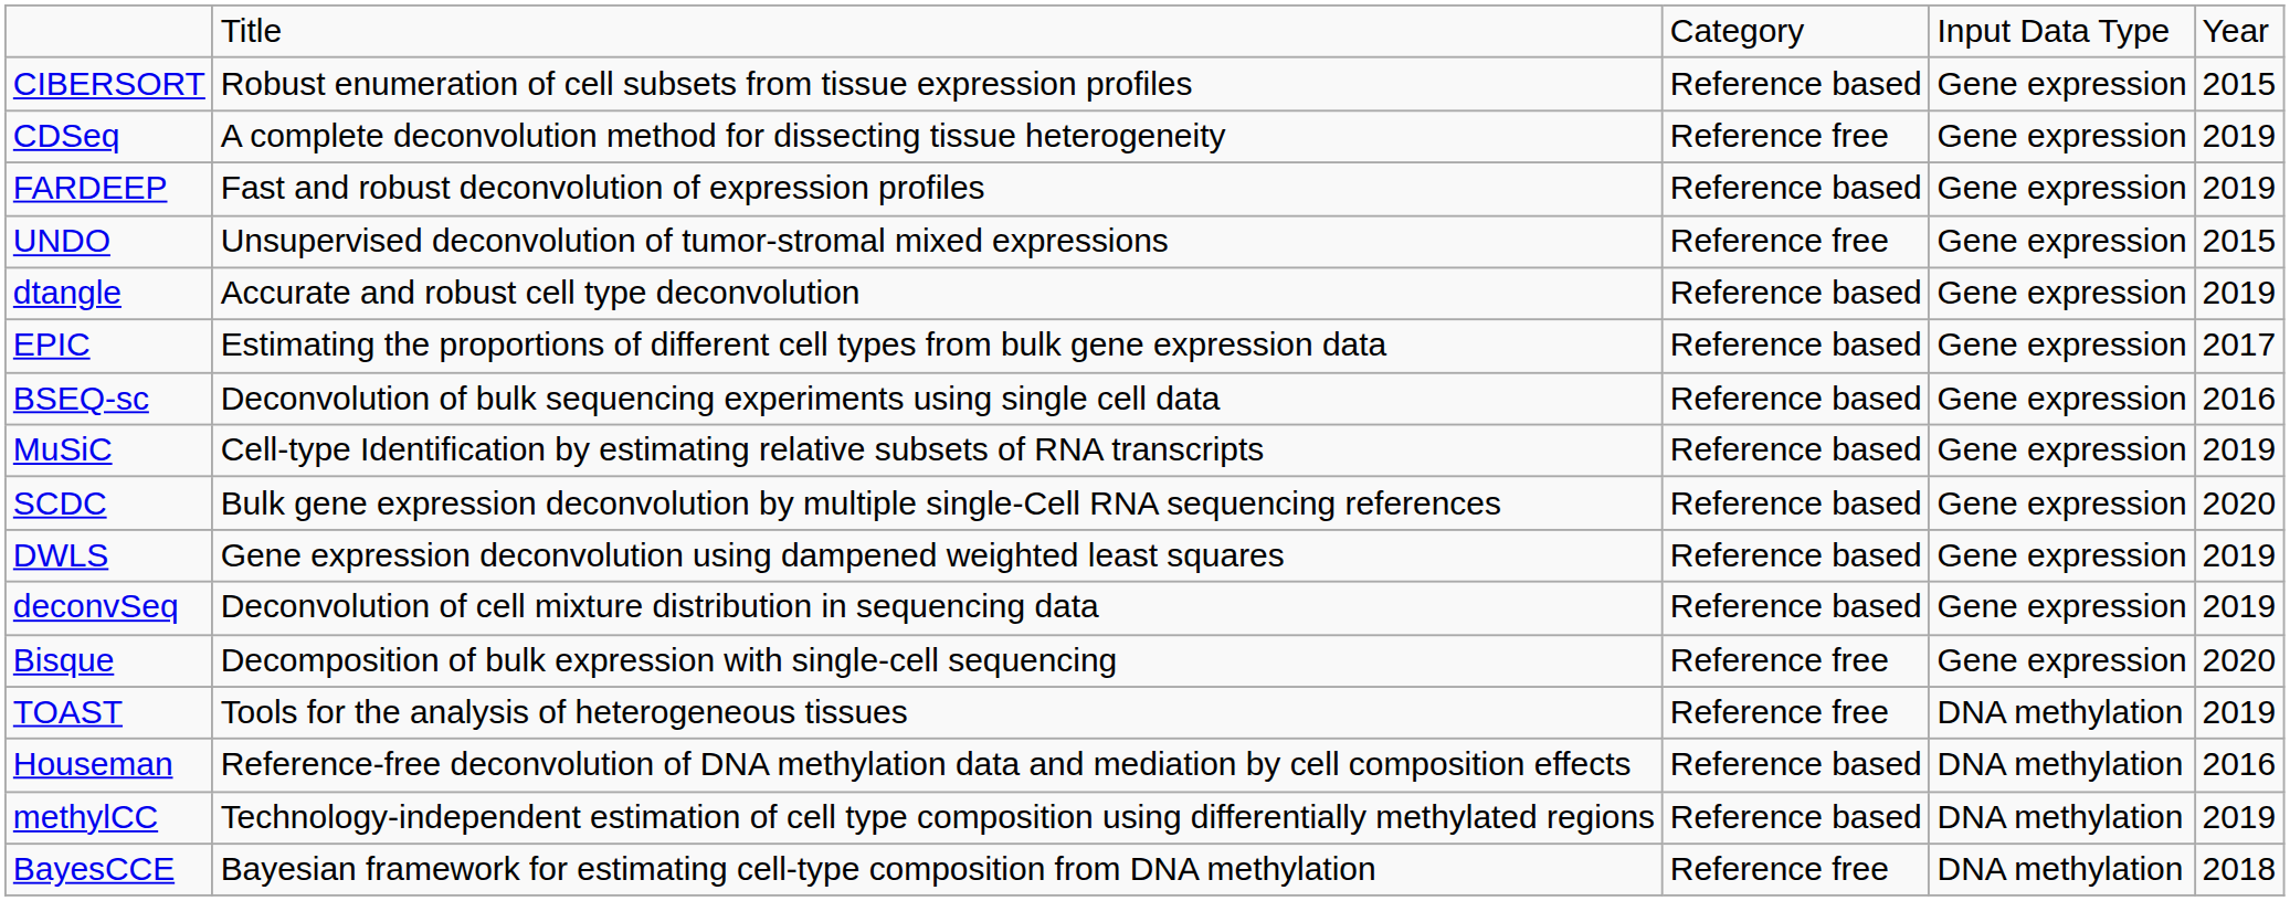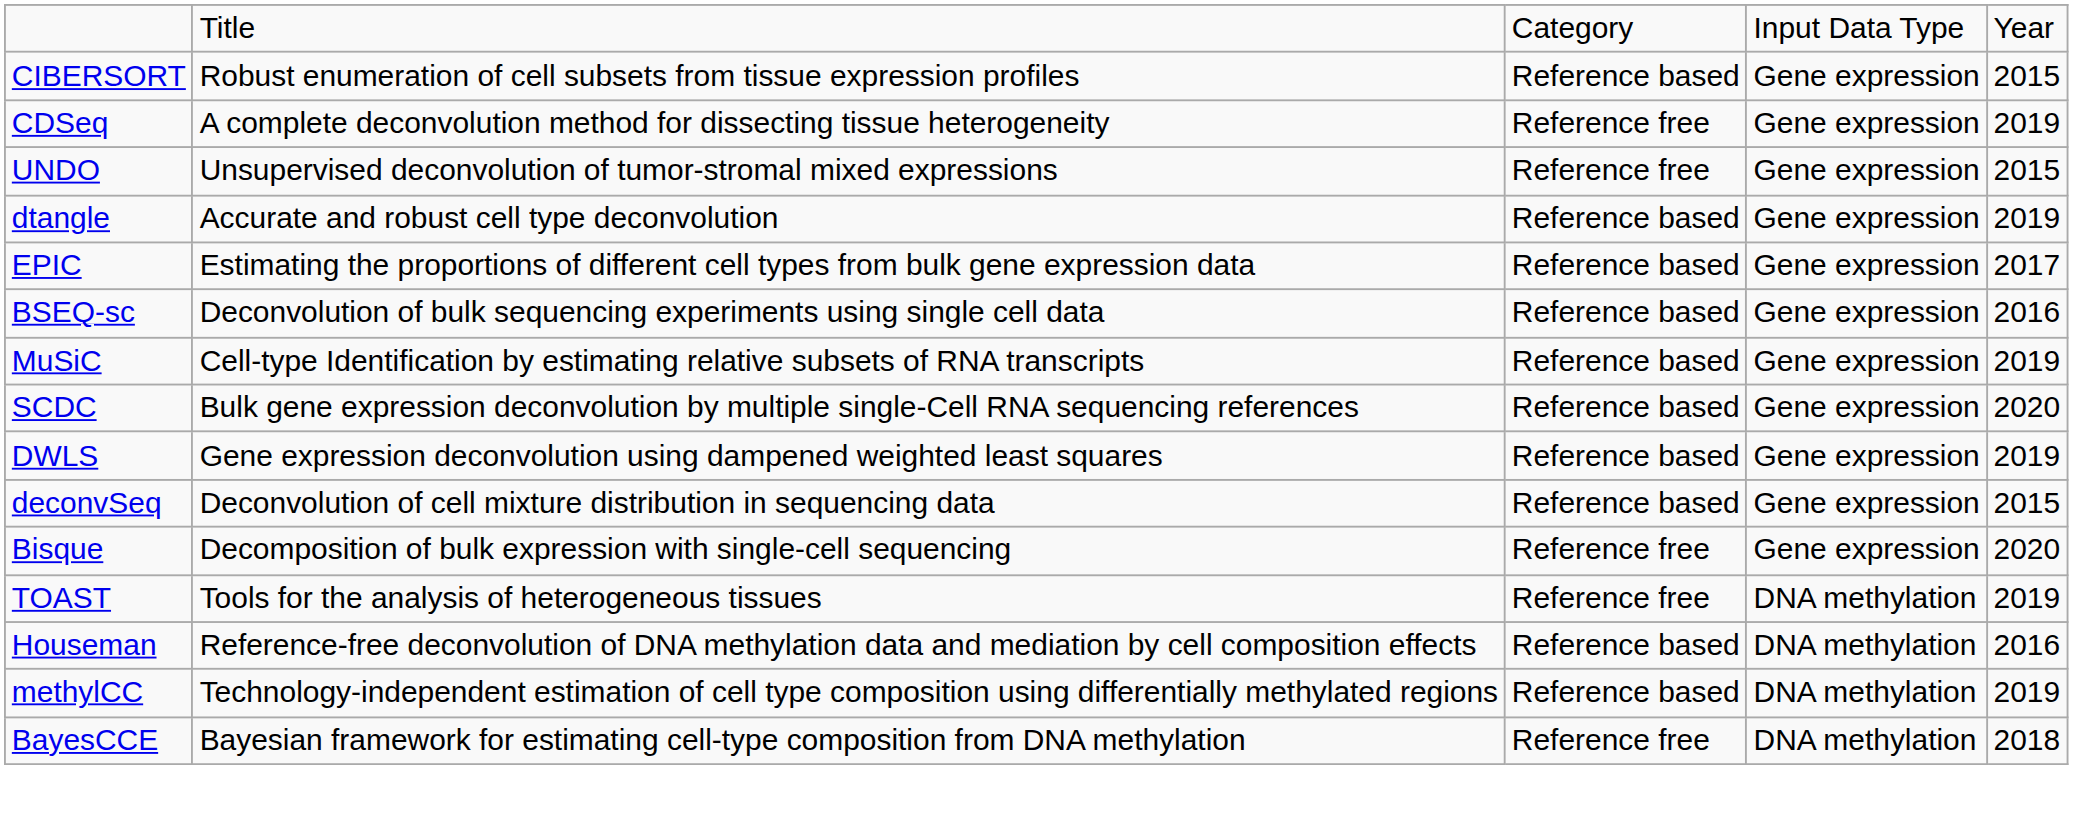- row: FARDEEP | Fast and robust deconvolution of expression profiles | Reference based | Gene expression | 2019
deconvSeq | column 5: 2019 -> 2015
